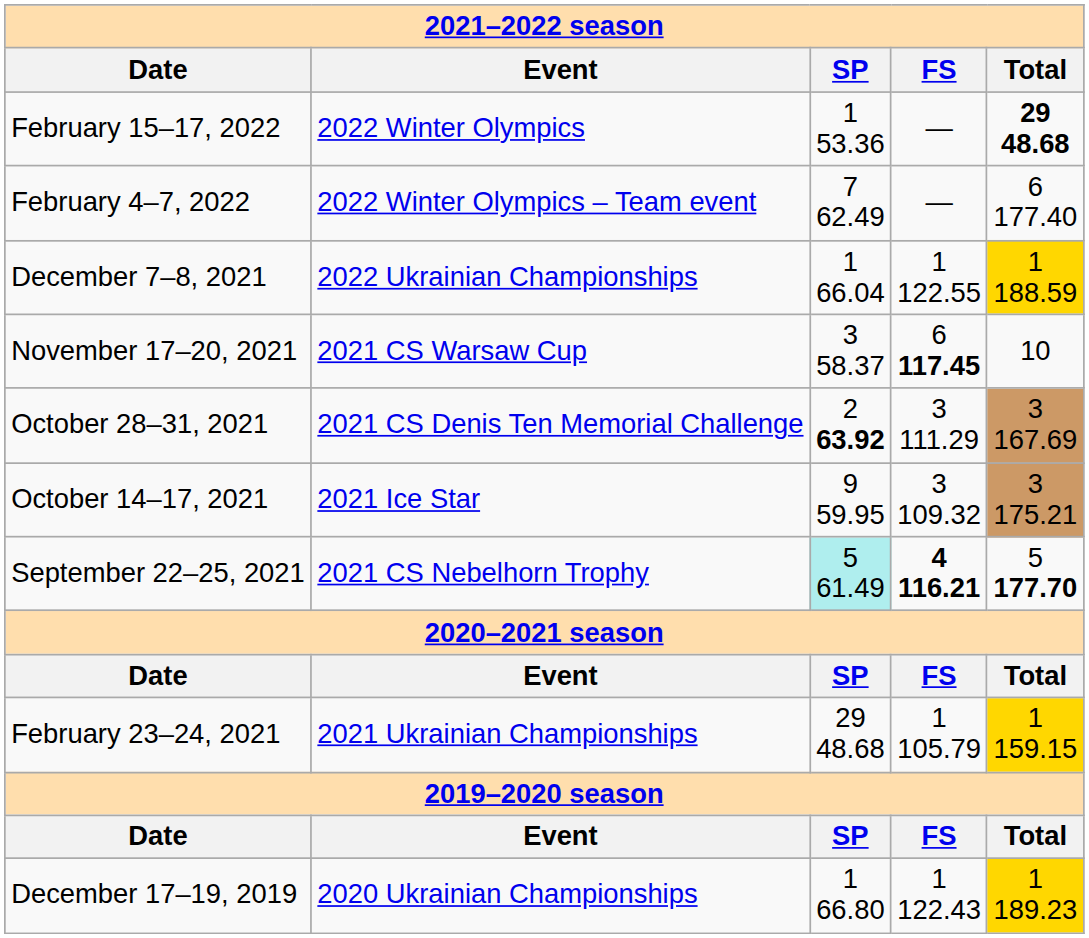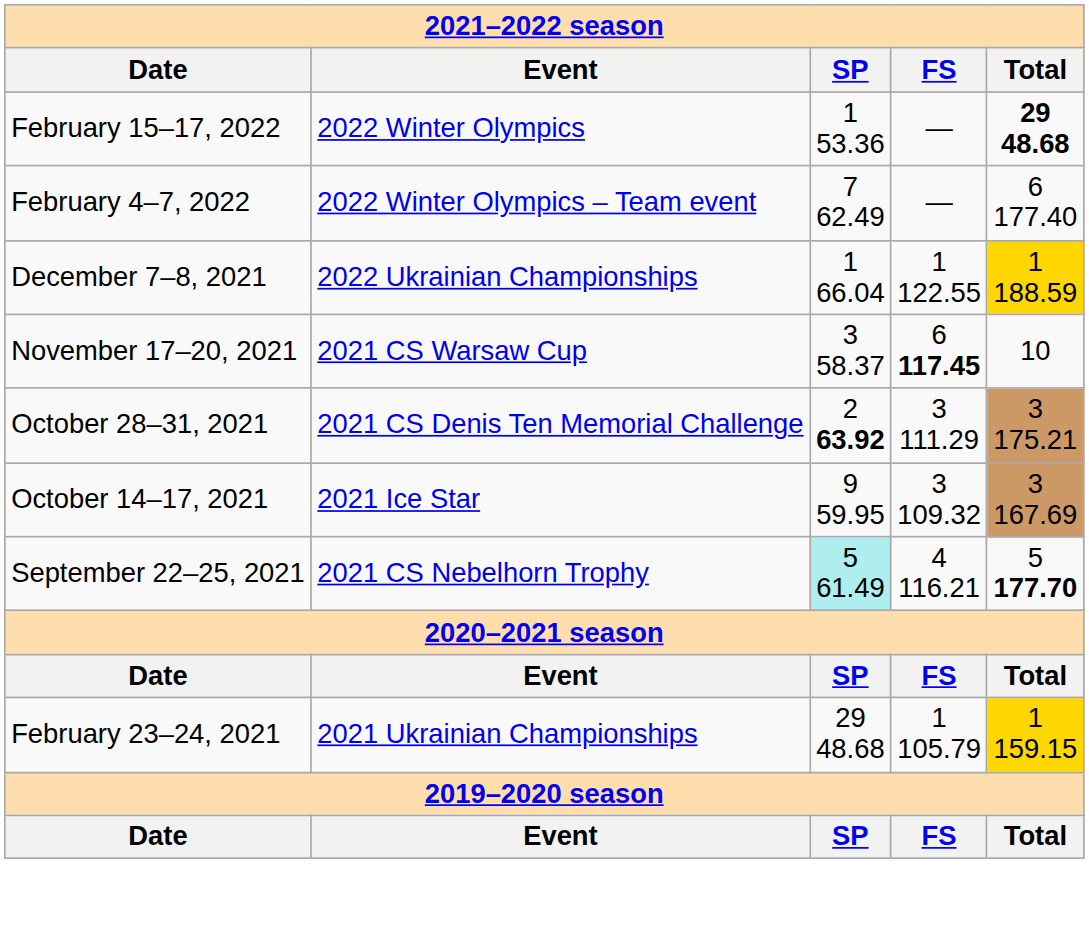October 28–31, 2021 | column 5: 3 167.69 -> 3 175.21
October 14–17, 2021 | column 5: 3 175.21 -> 3 167.69
September 22–25, 2021 | column 4: bold -> normal
- row: December 17–19, 2019 | 2020 Ukrainian Championships | 1 66.80 | 1 122.43 | 1 189.23
